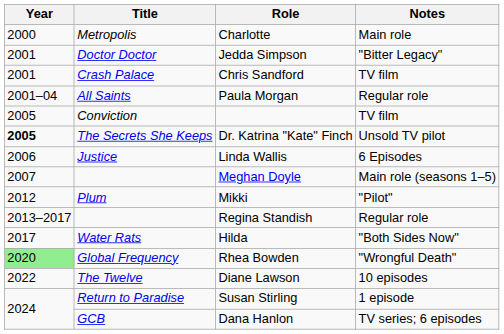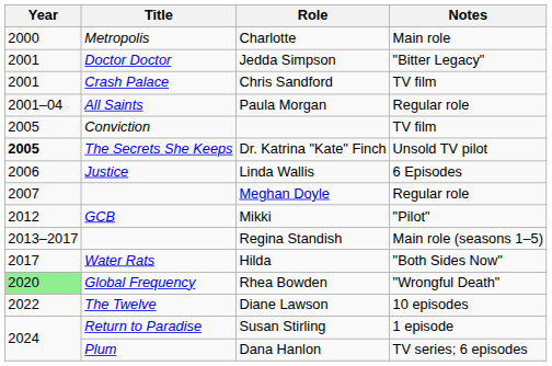Meghan Doyle | Notes: Main role (seasons 1–5) -> Regular role
Mikki | Title: Plum -> GCB
Regina Standish | Notes: Regular role -> Main role (seasons 1–5)
Dana Hanlon | Title: GCB -> Plum
